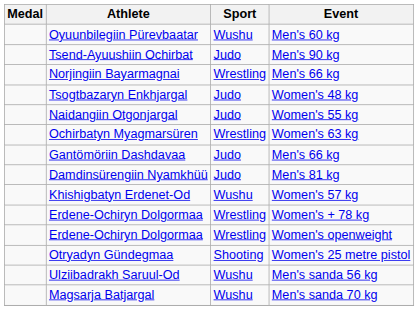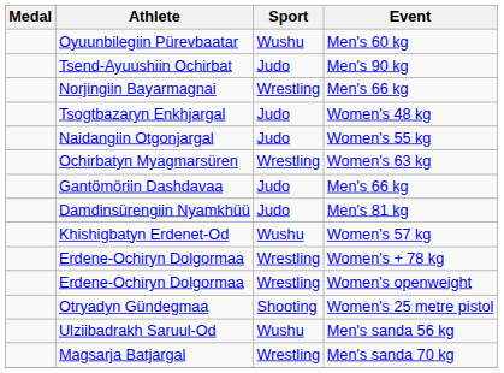Magsarja Batjargal | Sport: Wushu -> Wrestling
